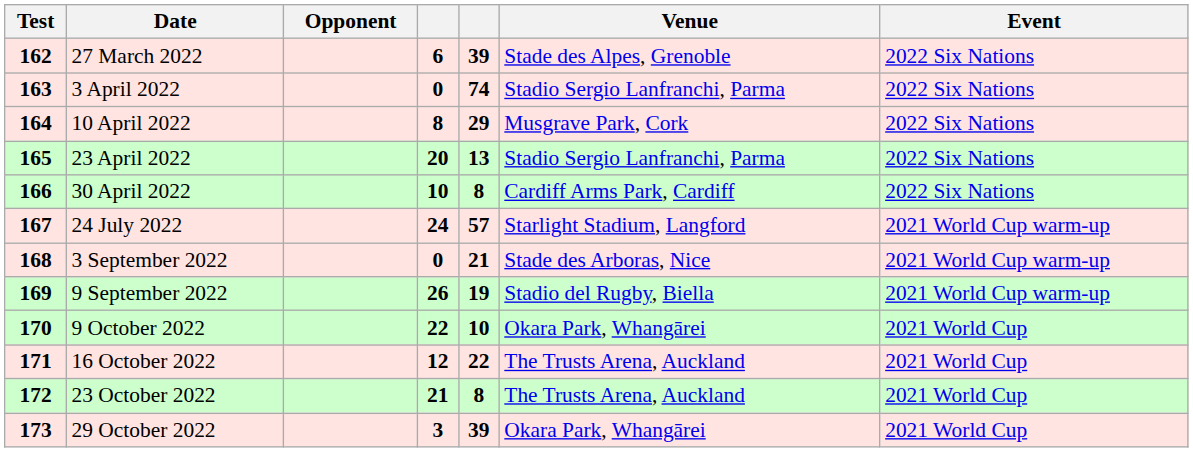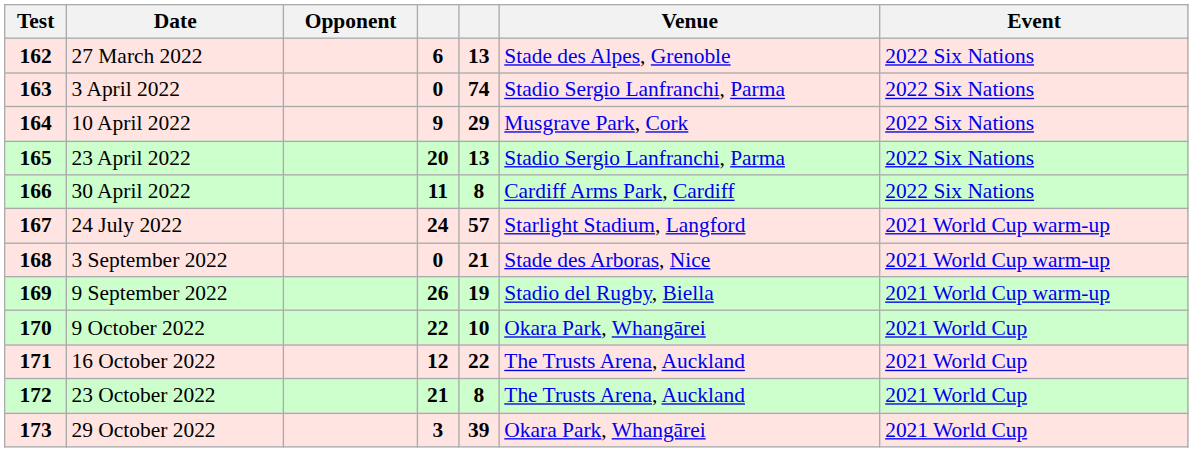27 March 2022 | column 5: 39 -> 13
10 April 2022 | column 4: 8 -> 9
30 April 2022 | column 4: 10 -> 11
